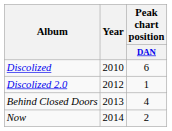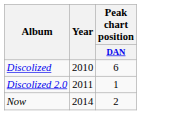Discolized 2.0 | Year: 2012 -> 2011
- row: Behind Closed Doors | 2013 | 4
